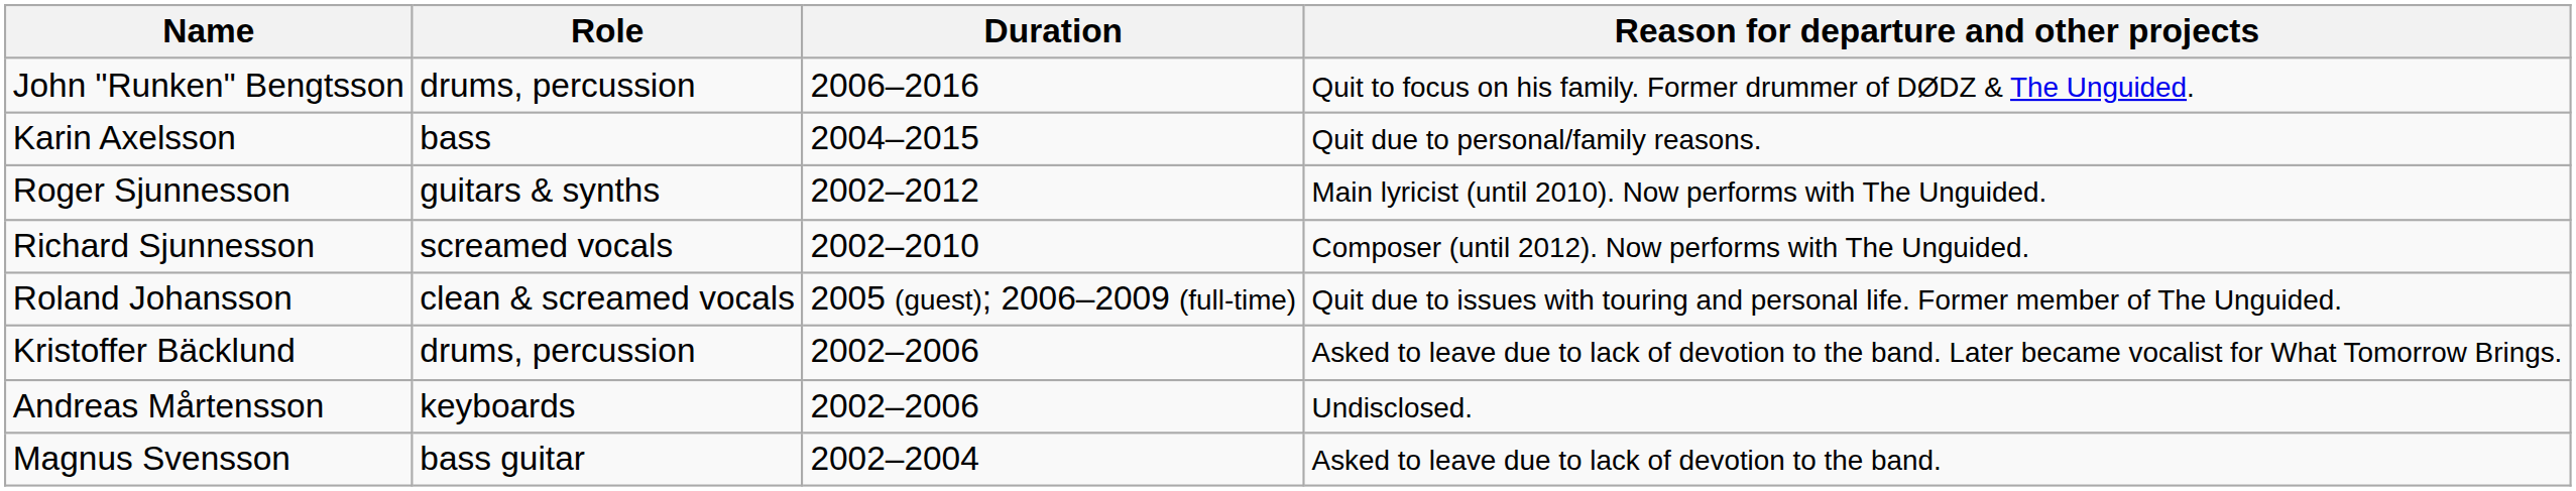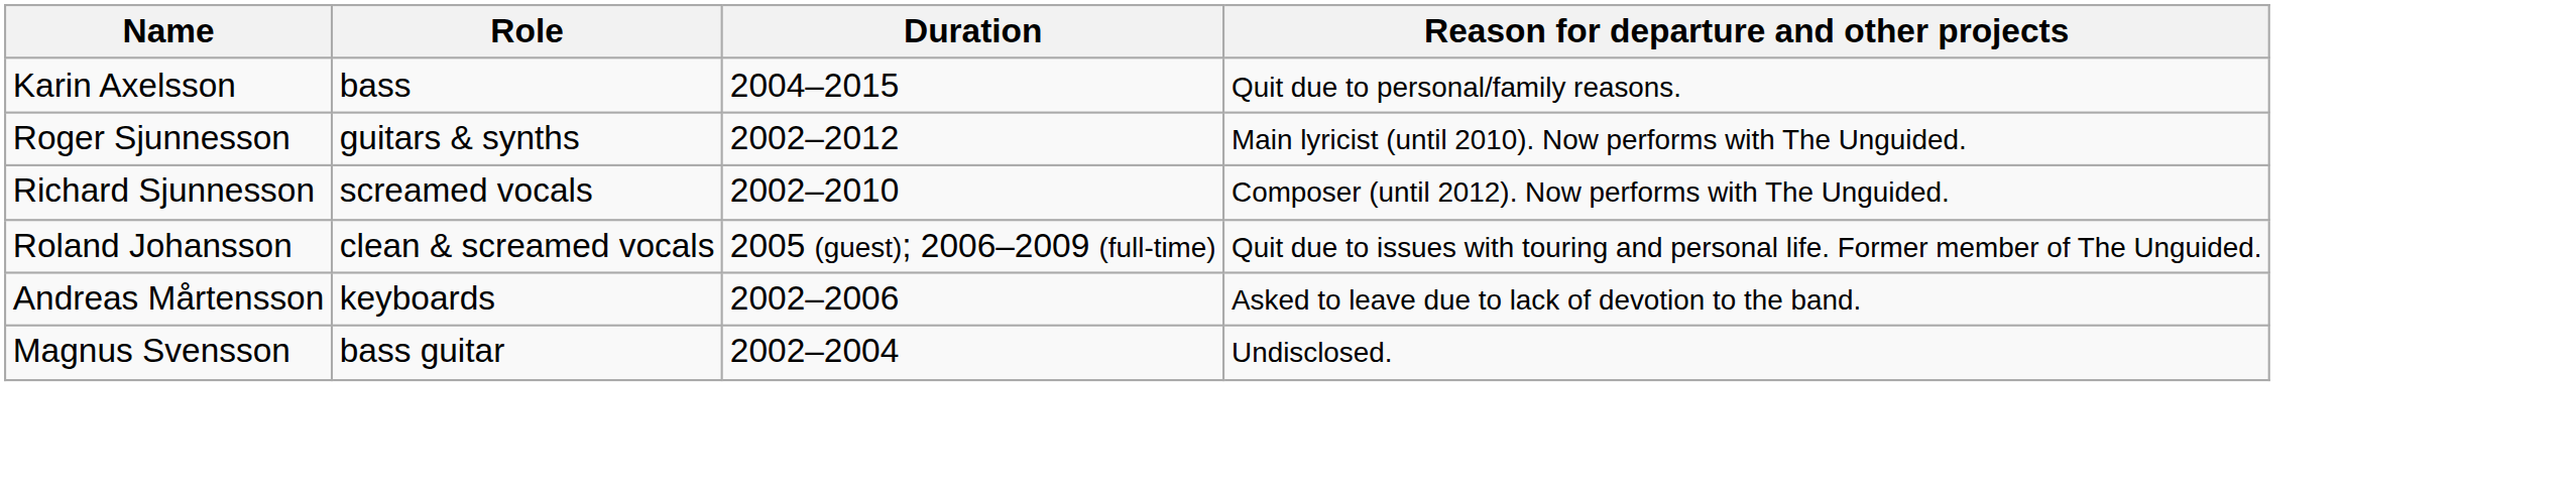- row: John "Runken" Bengtsson | drums, percussion | 2006–2016 | Quit to focus on his family. Former drummer of DØDZ & The Unguided.
- row: Kristoffer Bäcklund | drums, percussion | 2002–2006 | Asked to leave due to lack of devotion to the band. Later became vocalist for What Tomorrow Brings.
Andreas Mårtensson | Reason for departure and other projects: Undisclosed. -> Asked to leave due to lack of devotion to the band.
Magnus Svensson | Reason for departure and other projects: Asked to leave due to lack of devotion to the band. -> Undisclosed.
